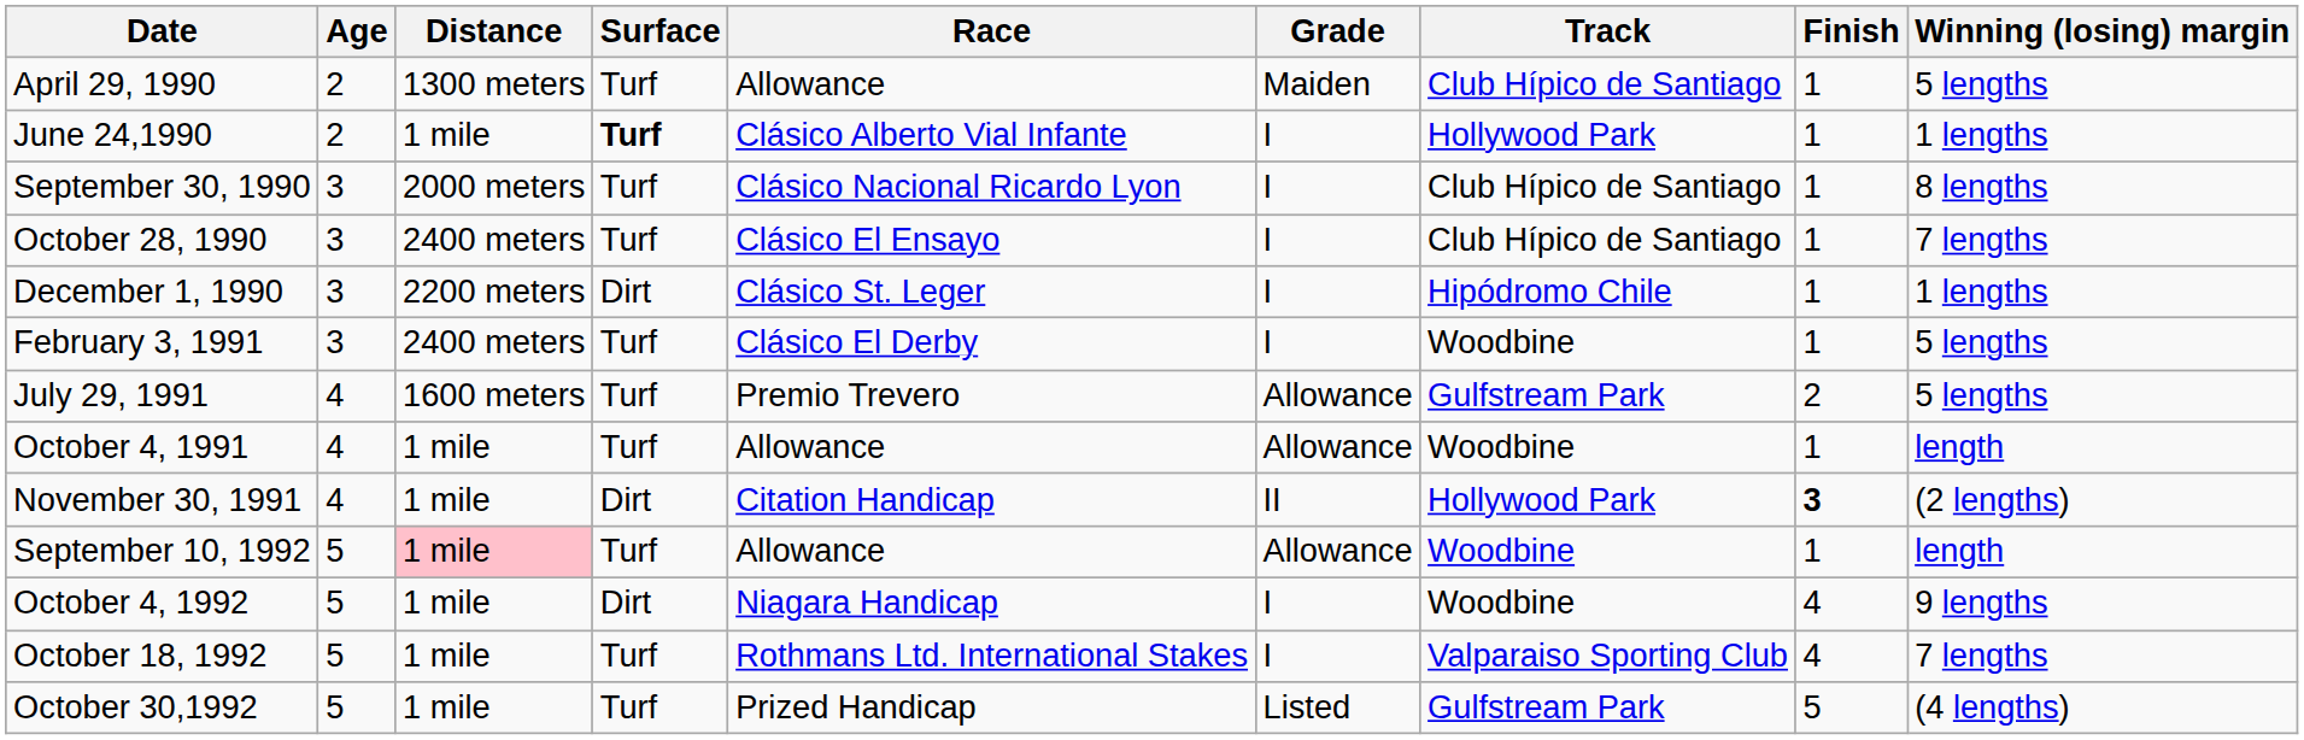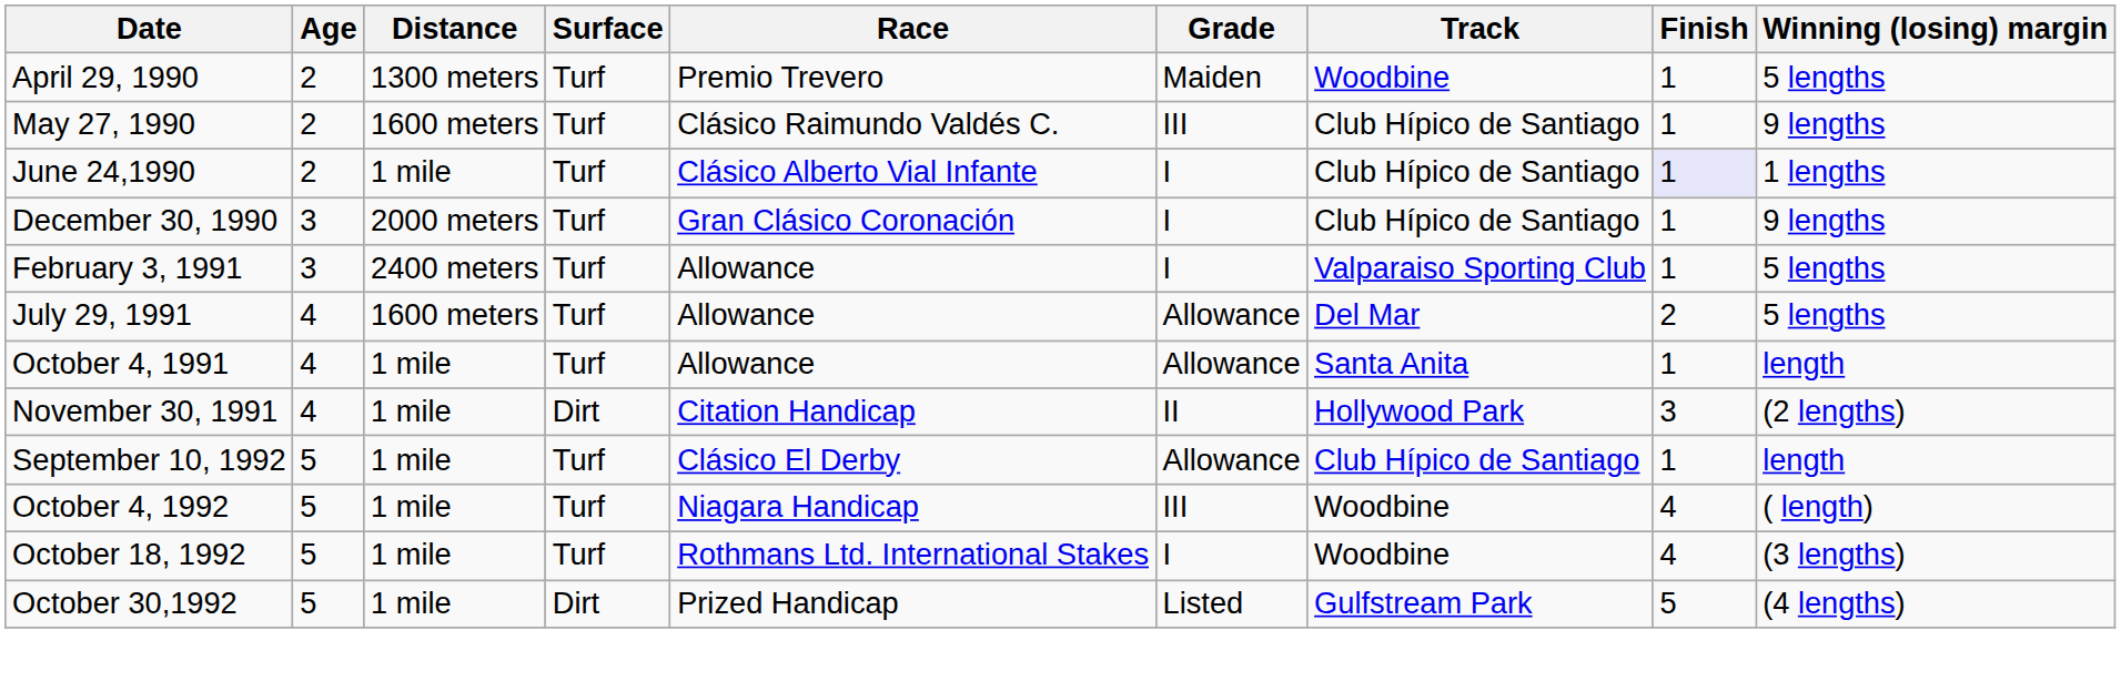April 29, 1990 | Race: Allowance -> Premio Trevero
April 29, 1990 | Track: Club Hípico de Santiago -> Woodbine
+ row: May 27, 1990 | 2 | 1600 meters | Turf | Clásico Raimundo Valdés C. | III | Club Hípico de Santiago | 1 | 9 lengths
June 24,1990 | Surface: bold -> normal
June 24,1990 | Track: Hollywood Park -> Club Hípico de Santiago
June 24,1990 | Finish: no background -> lavender background
- row: September 30, 1990 | 3 | 2000 meters | Turf | Clásico Nacional Ricardo Lyon | I | Club Hípico de Santiago | 1 | 8 lengths
- row: October 28, 1990 | 3 | 2400 meters | Turf | Clásico El Ensayo | I | Club Hípico de Santiago | 1 | 7 lengths
- row: December 1, 1990 | 3 | 2200 meters | Dirt | Clásico St. Leger | I | Hipódromo Chile | 1 | 1 lengths
+ row: December 30, 1990 | 3 | 2000 meters | Turf | Gran Clásico Coronación | I | Club Hípico de Santiago | 1 | 9 lengths
February 3, 1991 | Race: Clásico El Derby -> Allowance
February 3, 1991 | Track: Woodbine -> Valparaiso Sporting Club
July 29, 1991 | Race: Premio Trevero -> Allowance
July 29, 1991 | Track: Gulfstream Park -> Del Mar
October 4, 1991 | Track: Woodbine -> Santa Anita
November 30, 1991 | Finish: bold -> normal
September 10, 1992 | Distance: pink background -> no background
September 10, 1992 | Race: Allowance -> Clásico El Derby
September 10, 1992 | Track: Woodbine -> Club Hípico de Santiago
October 4, 1992 | Surface: Dirt -> Turf
October 4, 1992 | Grade: I -> III
October 4, 1992 | Winning (losing) margin: 9 lengths -> ( length)
October 18, 1992 | Track: Valparaiso Sporting Club -> Woodbine
October 18, 1992 | Winning (losing) margin: 7 lengths -> (3 lengths)
October 30,1992 | Surface: Turf -> Dirt
